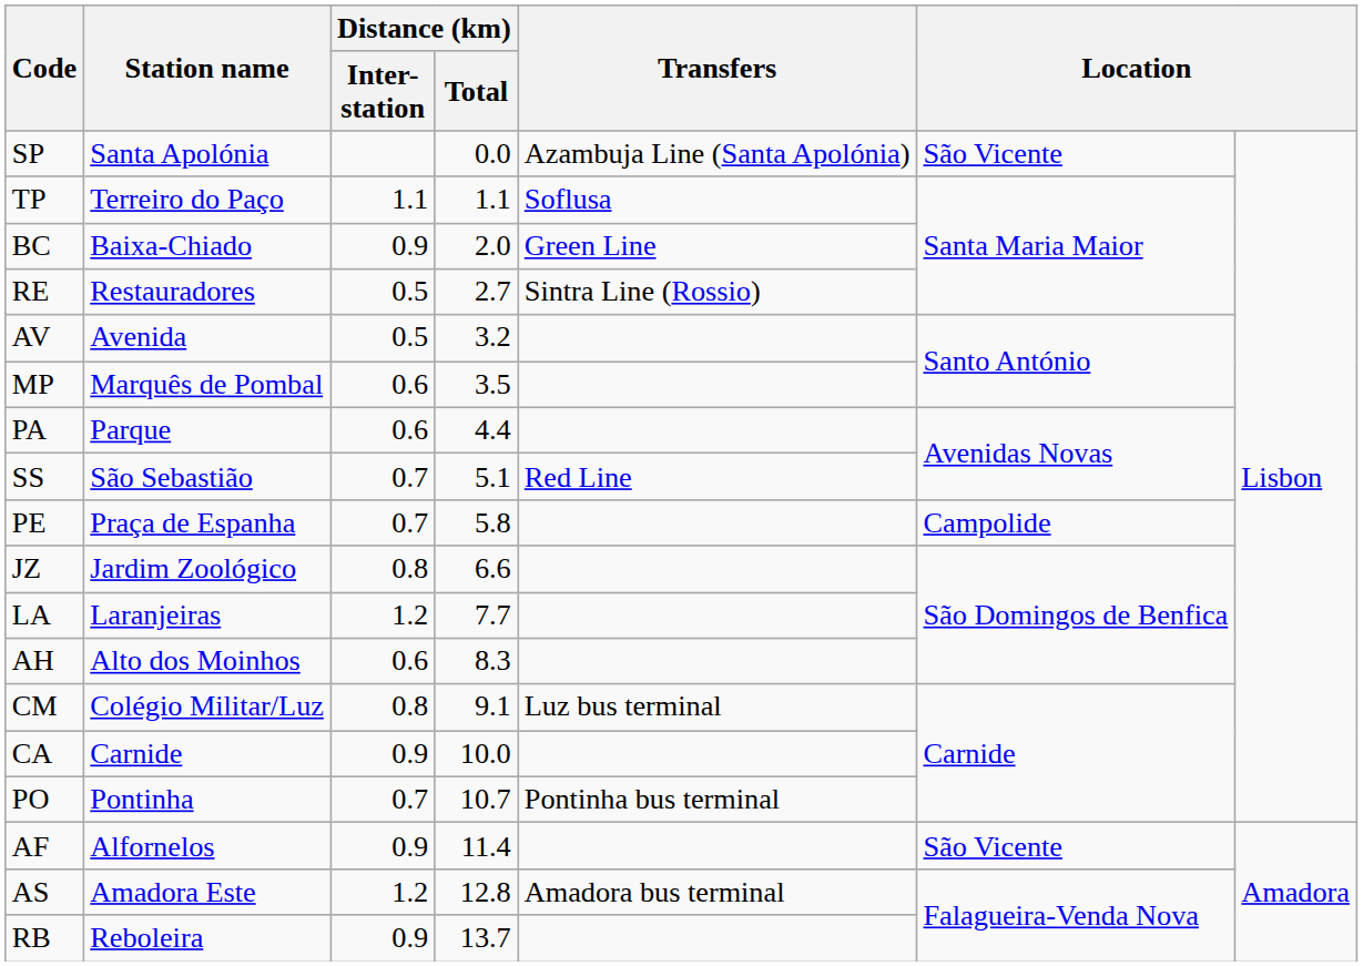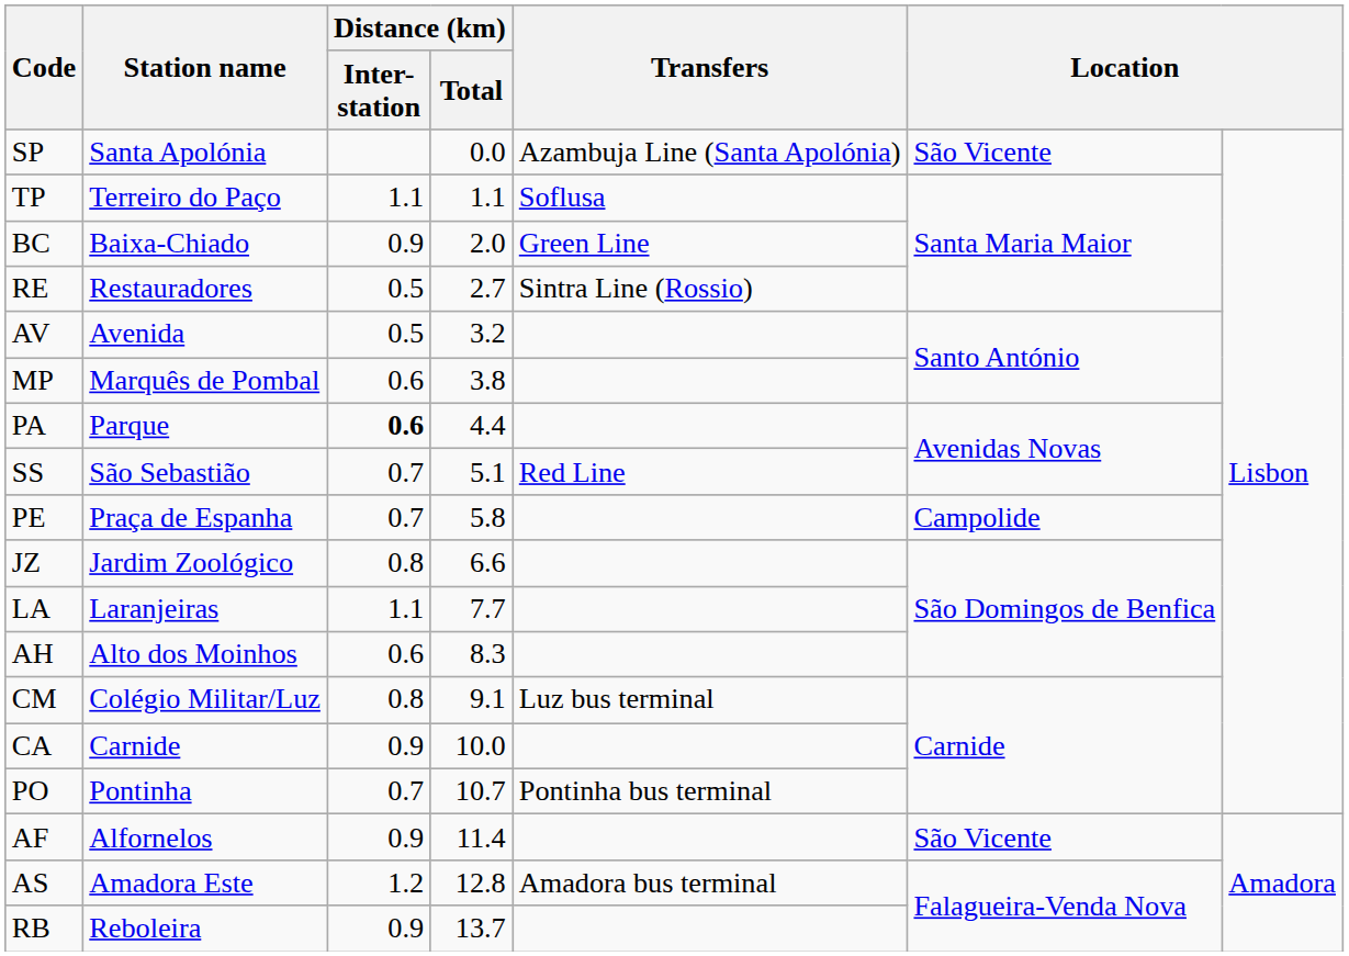MP | Distance (km) / Total: 3.5 -> 3.8
PA | Distance (km) / Inter- station: normal -> bold
LA | Distance (km) / Inter- station: 1.2 -> 1.1
